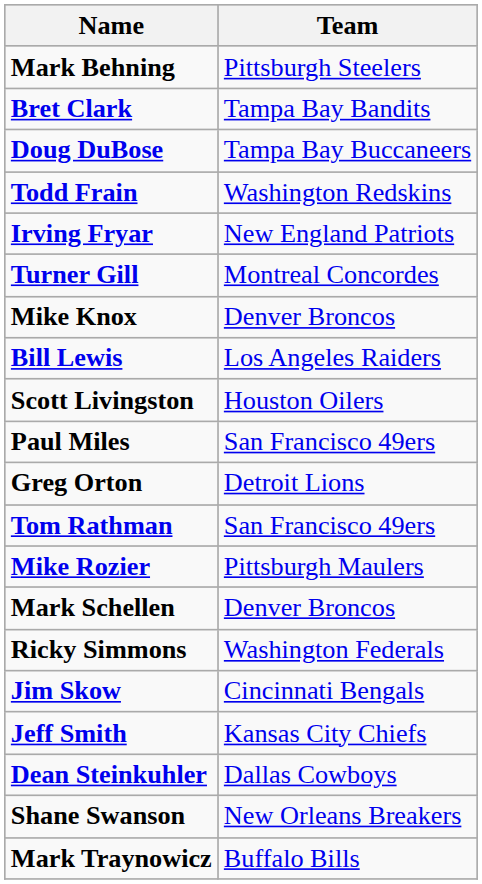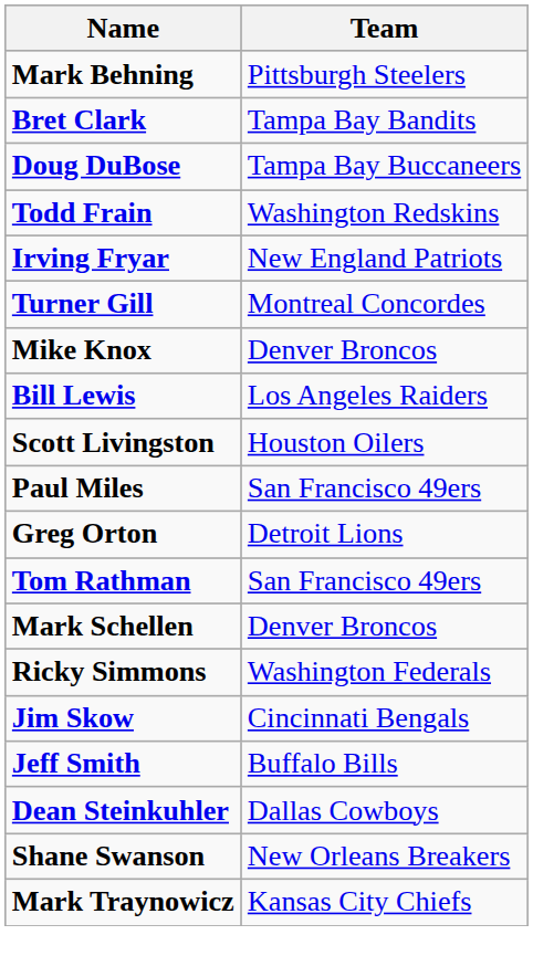- row: Mike Rozier | Pittsburgh Maulers
Jeff Smith | Team: Kansas City Chiefs -> Buffalo Bills
Mark Traynowicz | Team: Buffalo Bills -> Kansas City Chiefs
